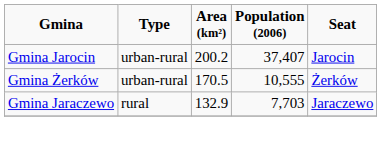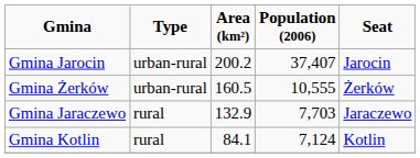Gmina Żerków | Area (km²): 170.5 -> 160.5
+ row: Gmina Kotlin | rural | 84.1 | 7,124 | Kotlin
